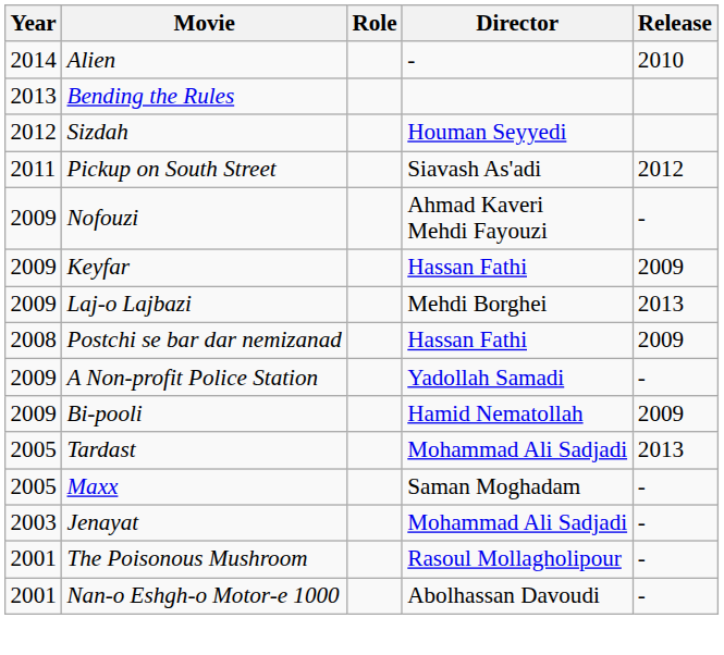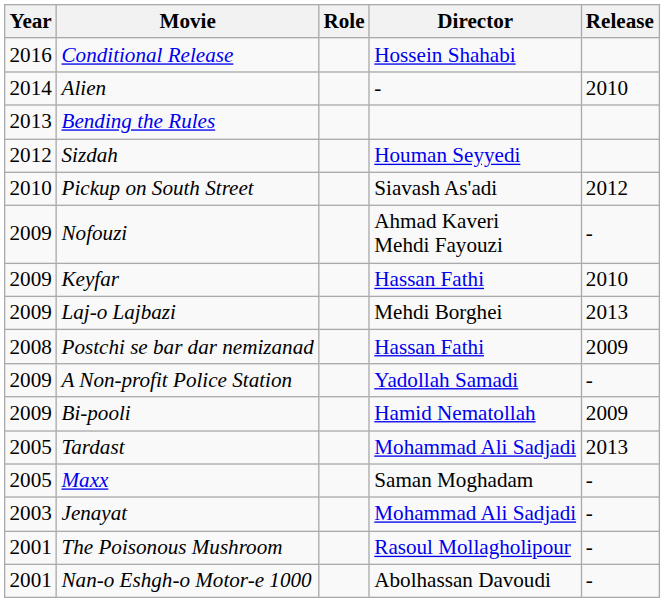+ row: 2016 | Conditional Release | Hossein Shahabi
Pickup on South Street | Year: 2011 -> 2010
Keyfar | Release: 2009 -> 2010
